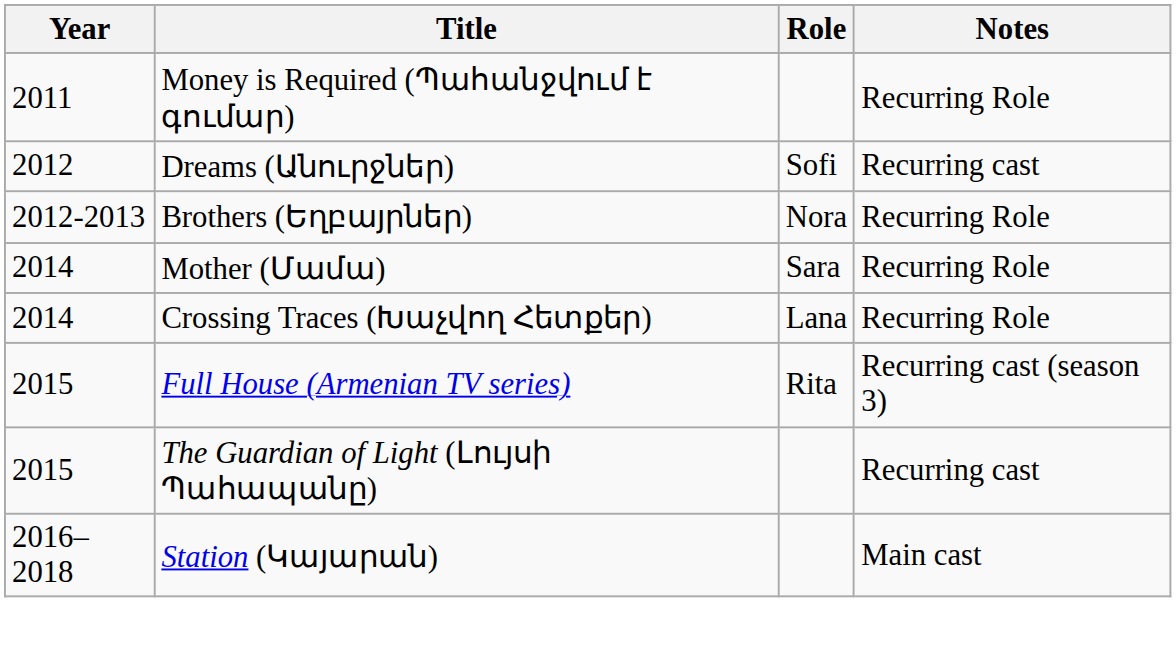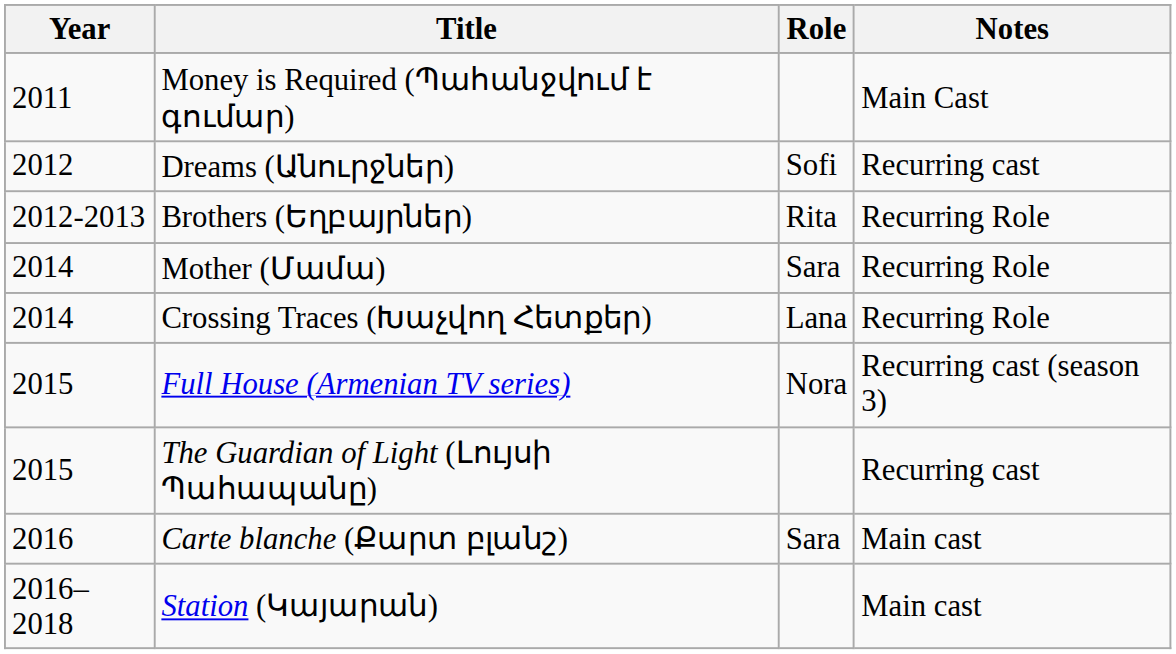Money is Required (Պահանջվում է գումար) | Notes: Recurring Role -> Main Cast
Brothers (Եղբայրներ) | Role: Nora -> Rita
Full House (Armenian TV series) | Role: Rita -> Nora
+ row: 2016 | Carte blanche (Քարտ բլանշ) | Sara | Main cast
